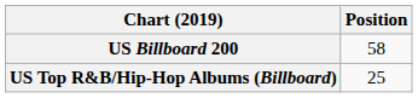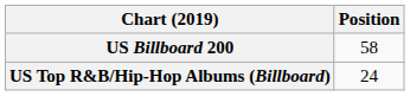US Top R&B/Hip-Hop Albums (Billboard) | Position: 25 -> 24
